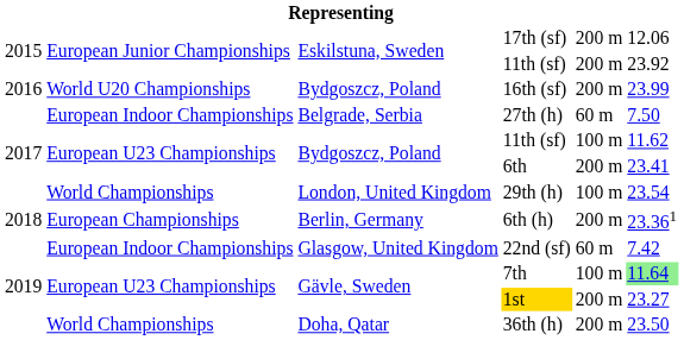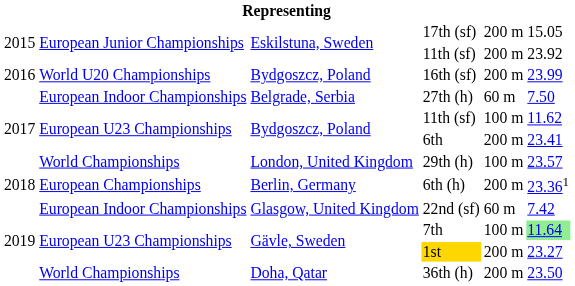17th (sf) | column 6: 12.06 -> 15.05
29th (h) | column 6: 23.54 -> 23.57
